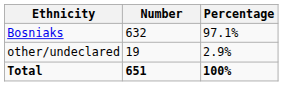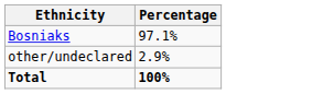- column: Number | 632 | 19 | 651
